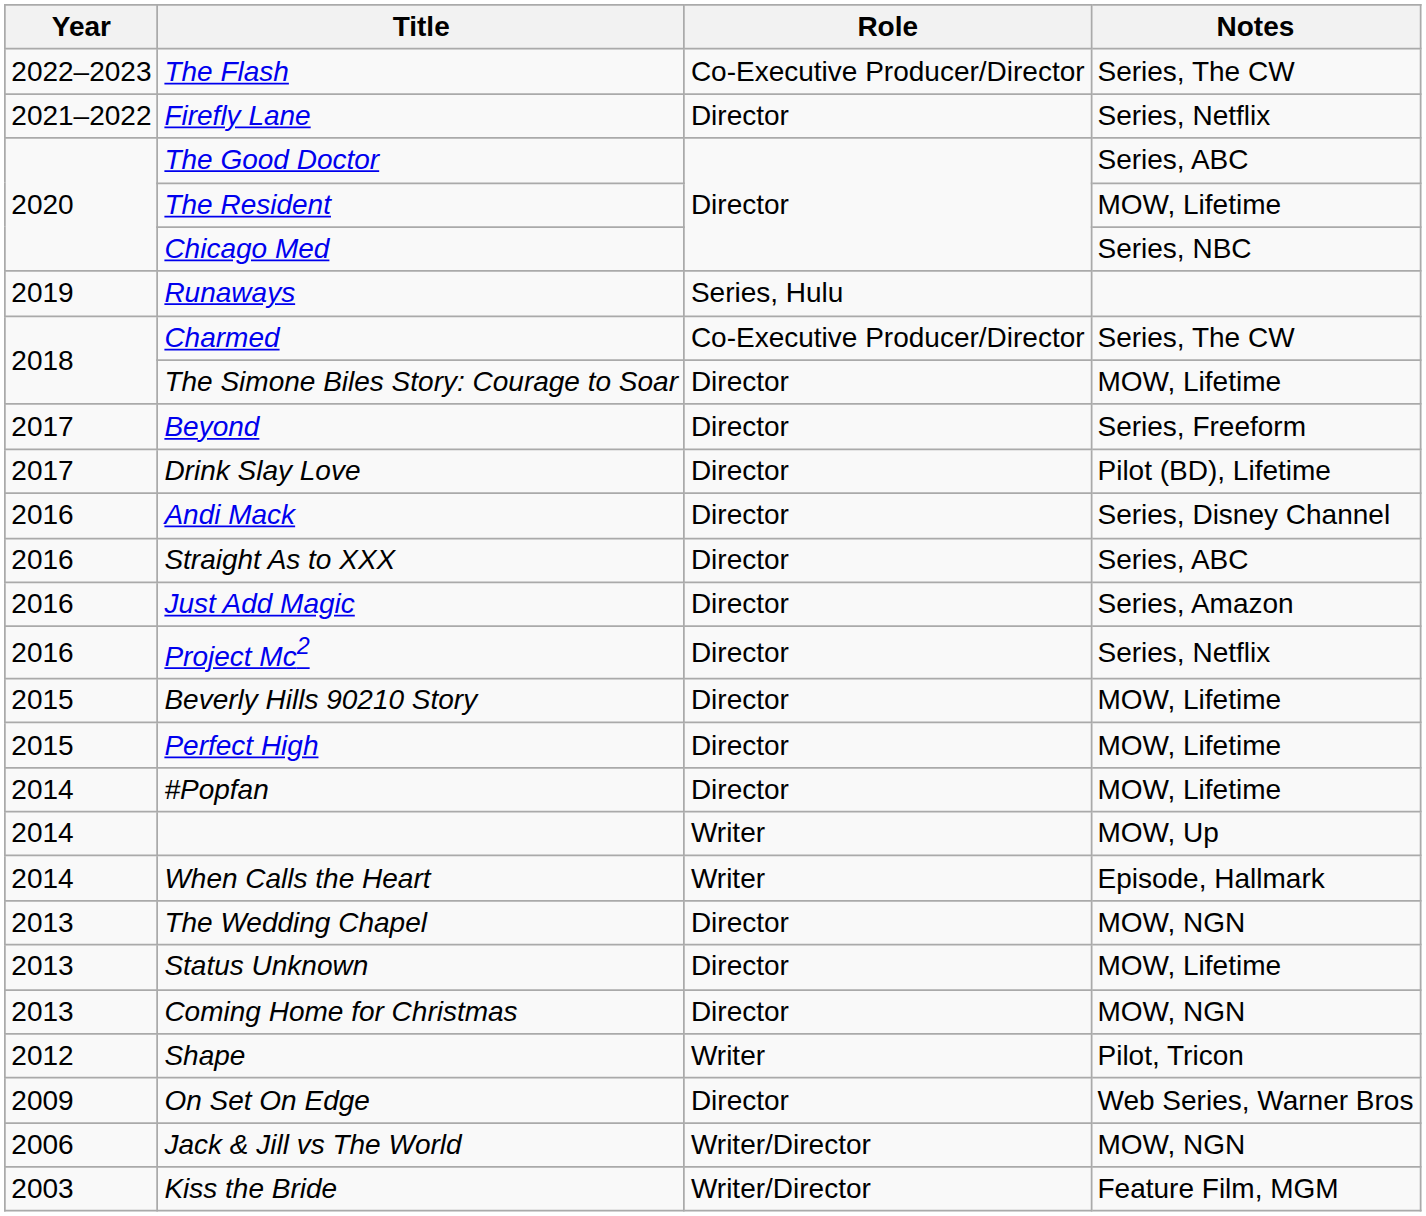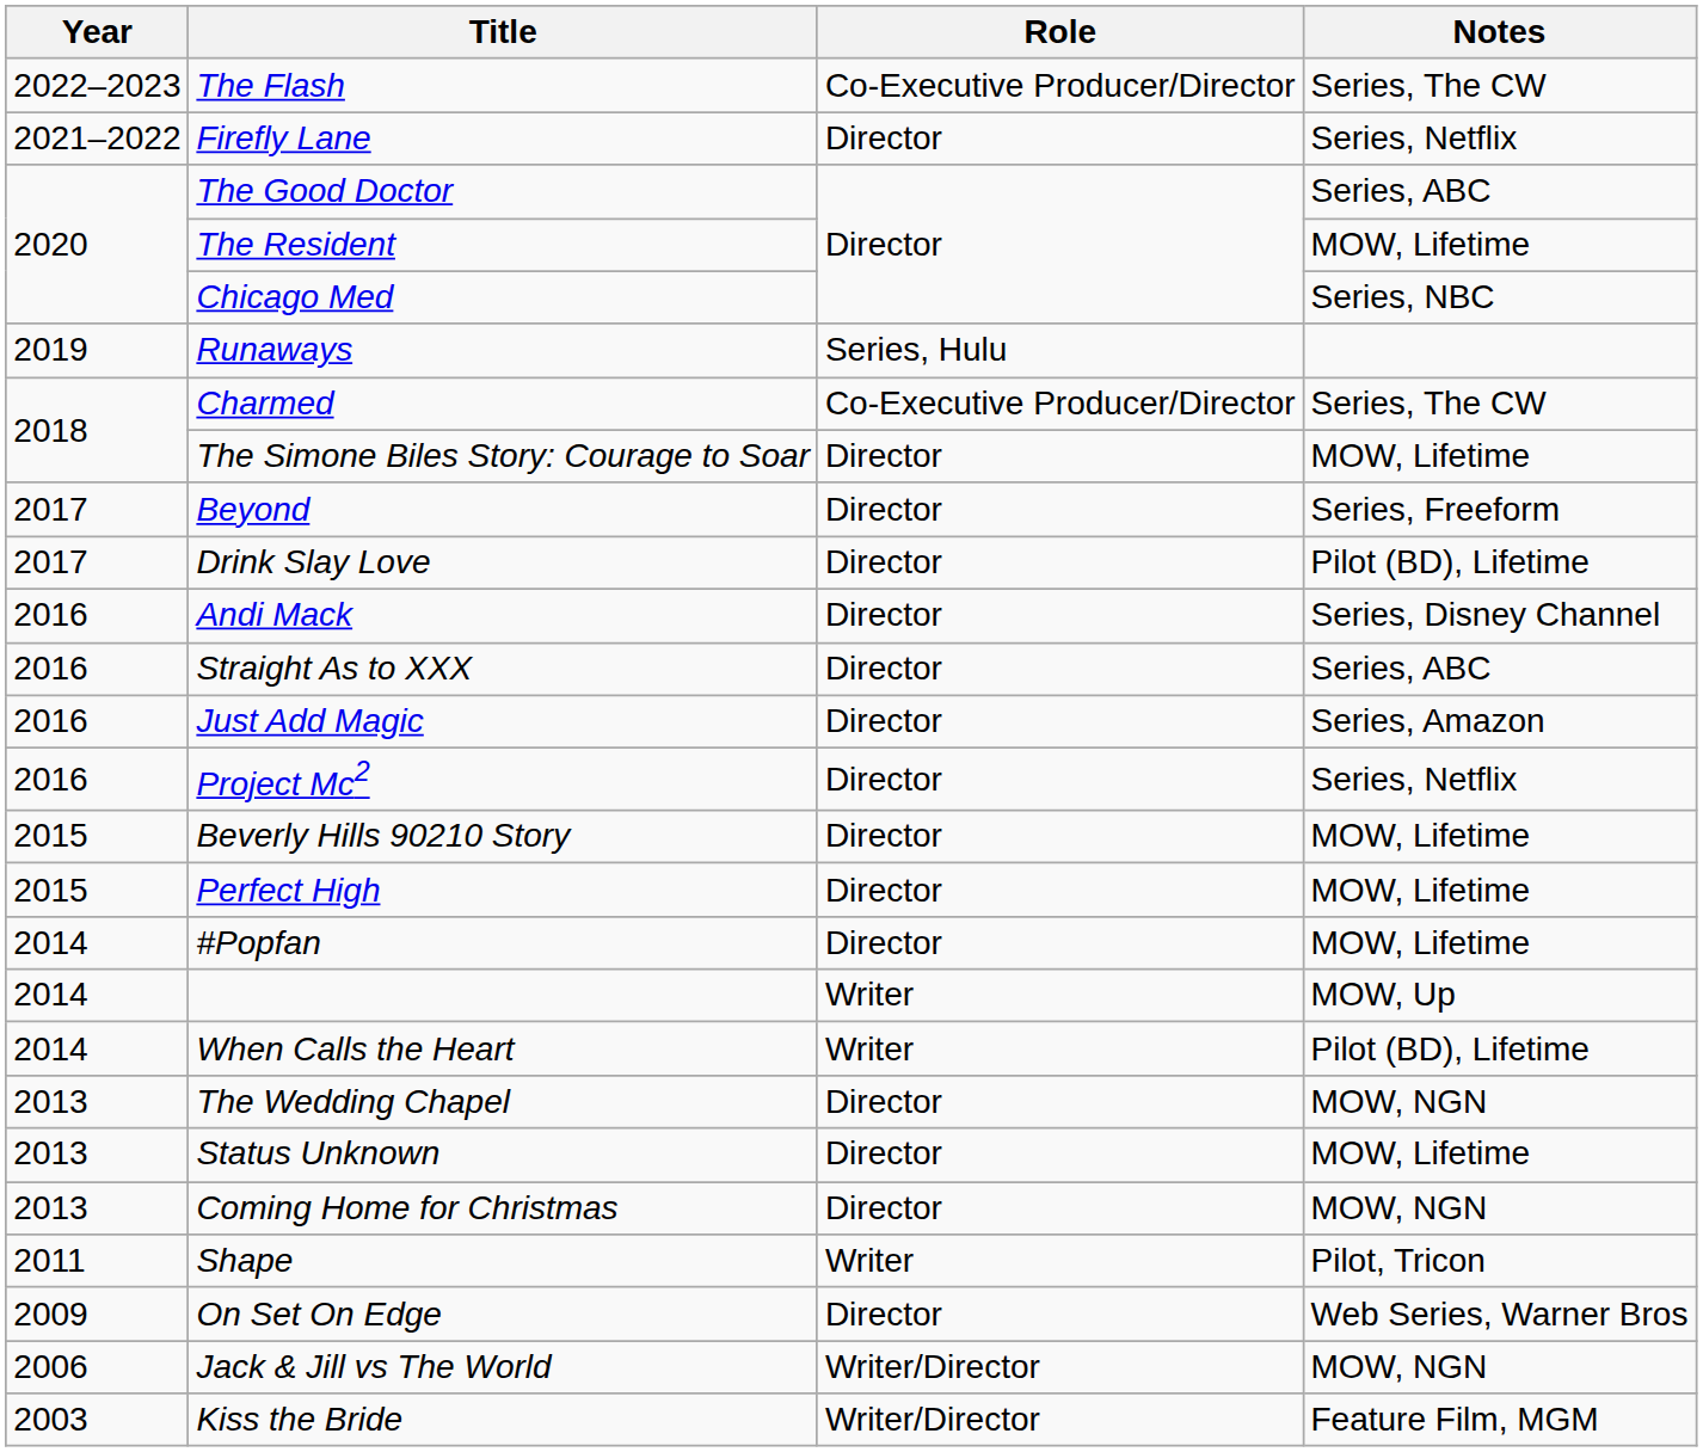When Calls the Heart | Notes: Episode, Hallmark -> Pilot (BD), Lifetime
Shape | Year: 2012 -> 2011
